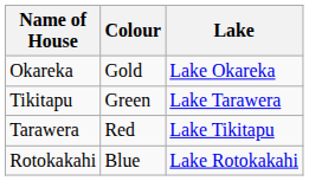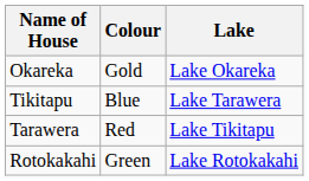Tikitapu | Colour: Green -> Blue
Rotokakahi | Colour: Blue -> Green
